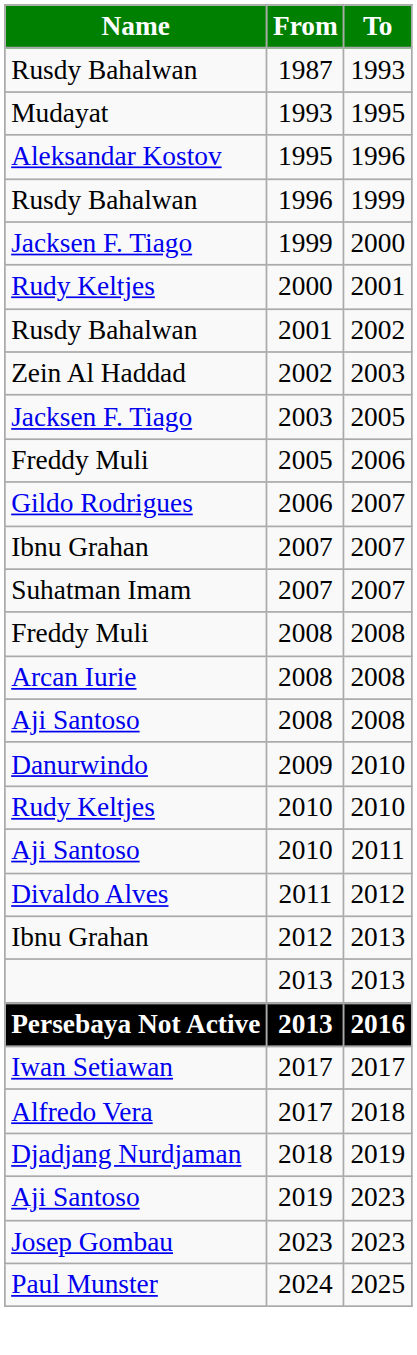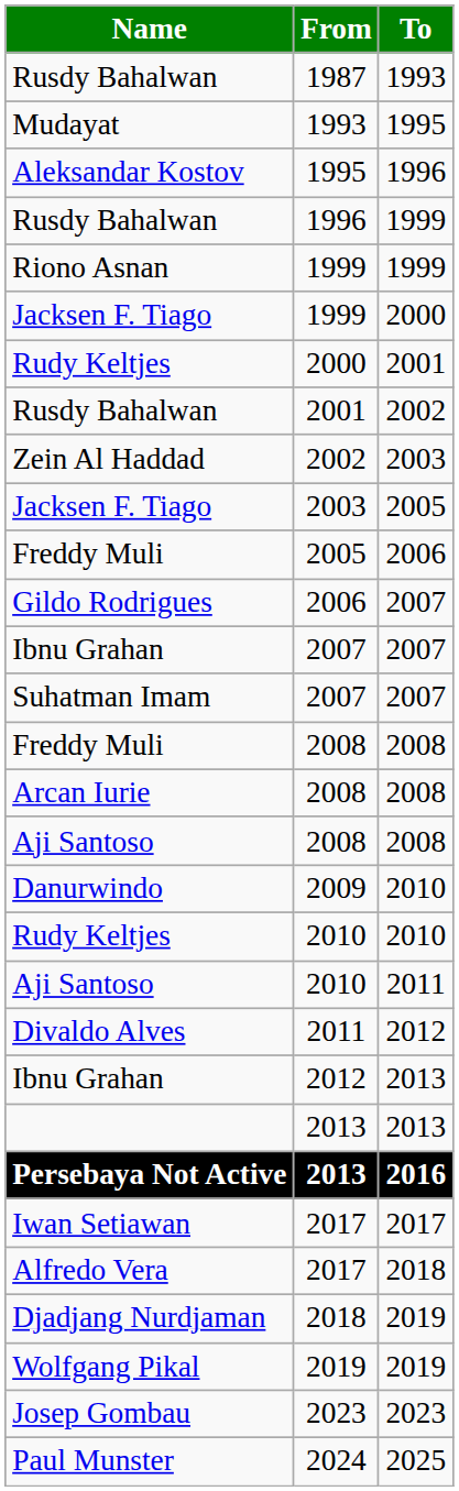+ row: Riono Asnan | 1999 | 1999
+ row: Wolfgang Pikal | 2019 | 2019
- row: Aji Santoso | 2019 | 2023
